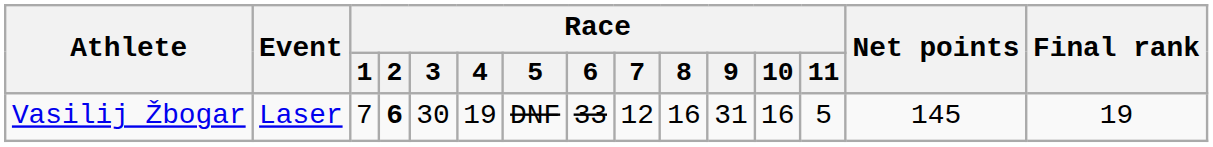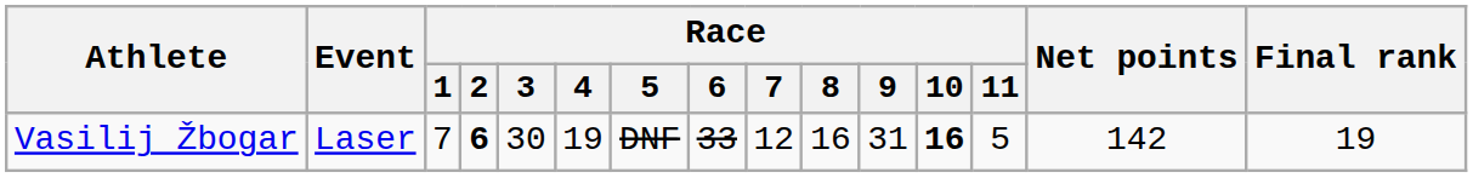Vasilij Žbogar | Race / 10: normal -> bold
Vasilij Žbogar | Net points: 145 -> 142
